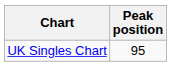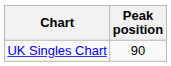UK Singles Chart | Peak position: 95 -> 90
